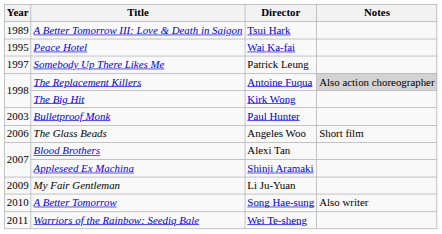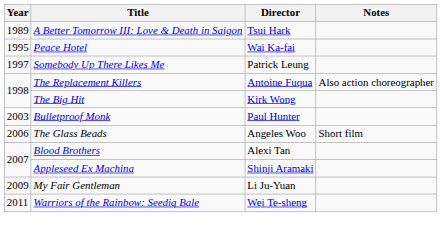The Replacement Killers | Notes: lightgrey background -> no background
- row: 2010 | A Better Tomorrow | Song Hae-sung | Also writer
